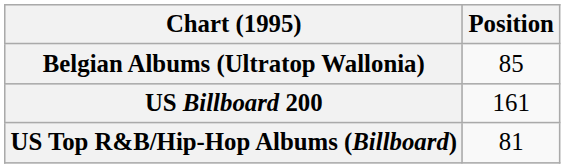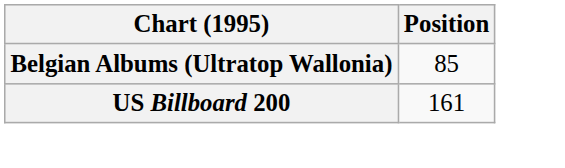- row: US Top R&B/Hip-Hop Albums (Billboard) | 81
